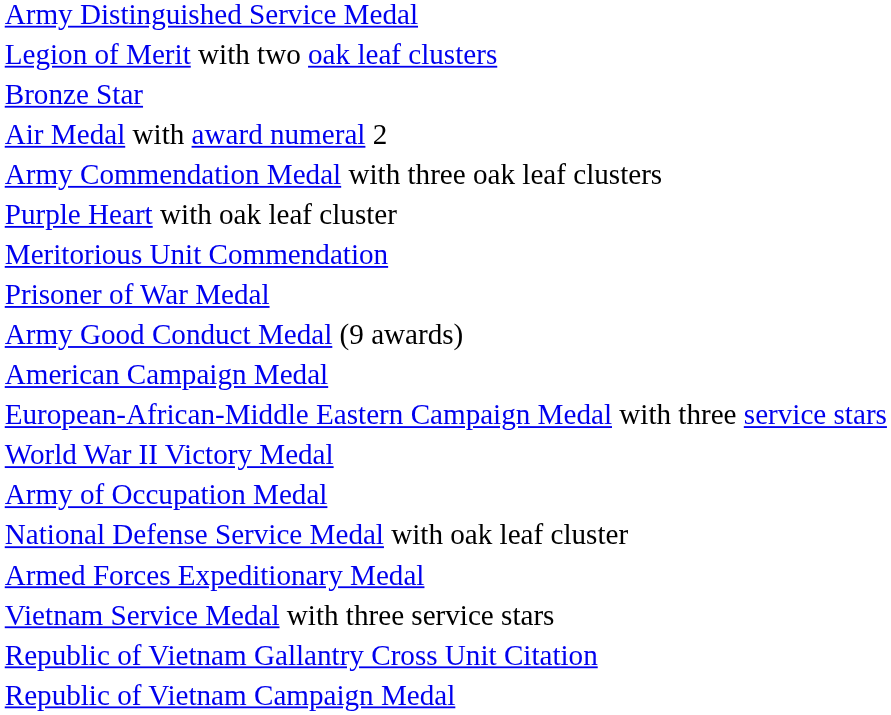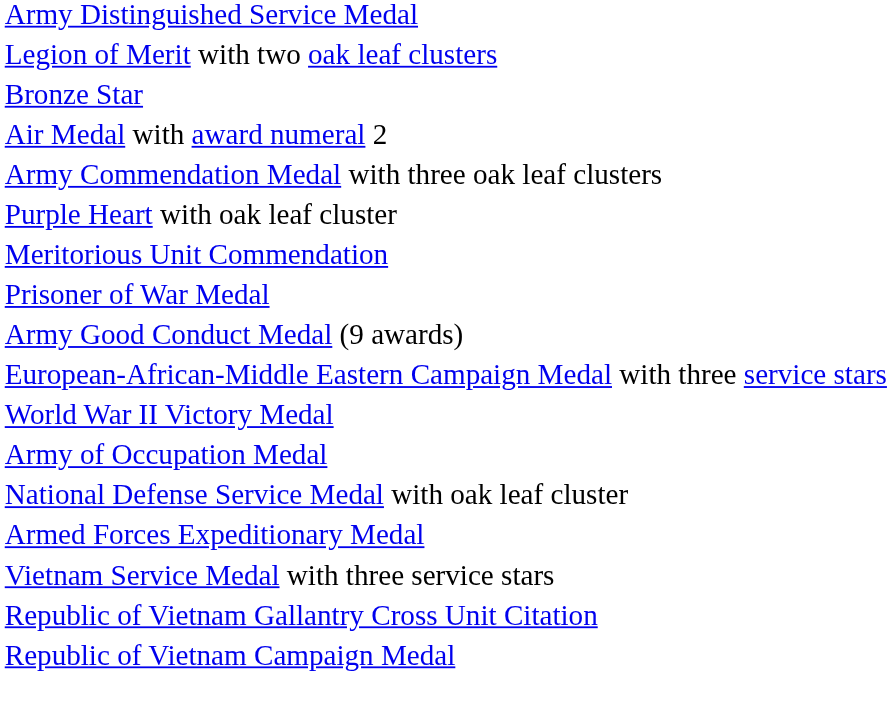- row: American Campaign Medal
